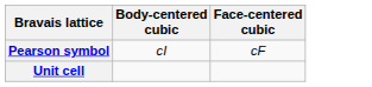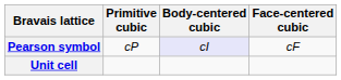+ column: Primitive cubic | cP
Pearson symbol | Body-centered cubic: no background -> lavender background
